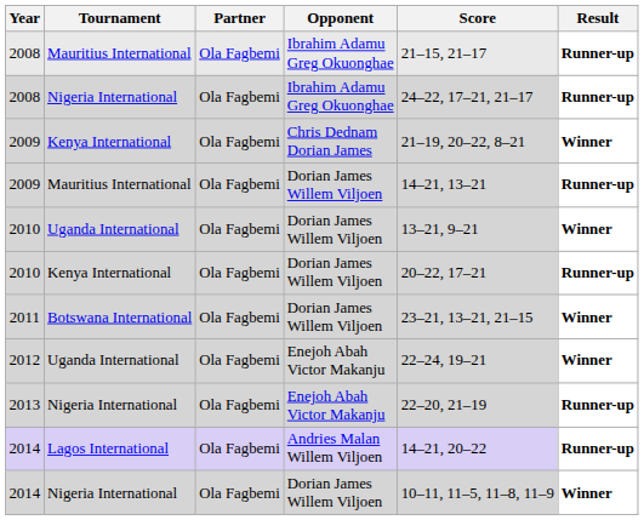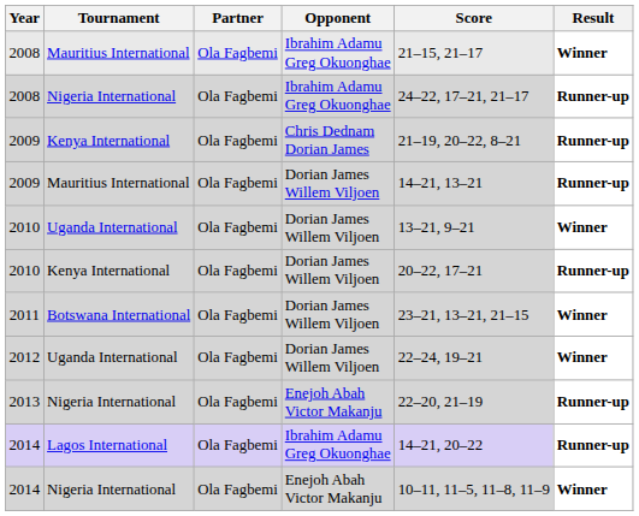2008 / Mauritius International | Result: Runner-up -> Winner
2009 / Kenya International | Result: Winner -> Runner-up
2012 | Opponent: Enejoh Abah Victor Makanju -> Dorian James Willem Viljoen
2014 / Lagos International | Opponent: Andries Malan Willem Viljoen -> Ibrahim Adamu Greg Okuonghae
2014 / Nigeria International | Opponent: Dorian James Willem Viljoen -> Enejoh Abah Victor Makanju
